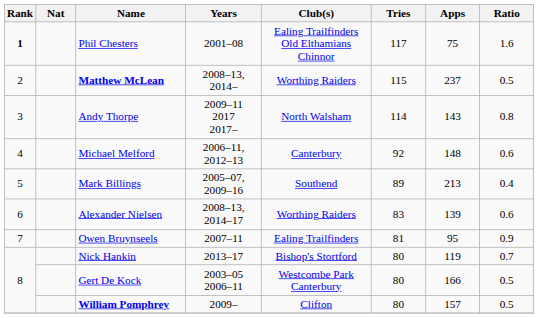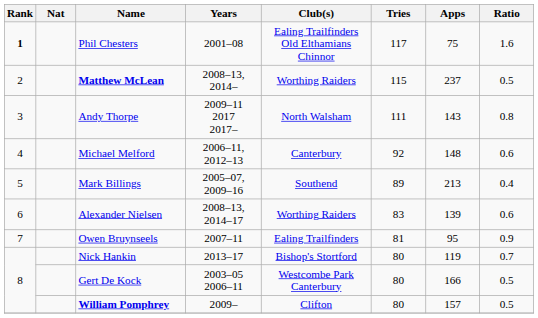Andy Thorpe | Tries: 114 -> 111
